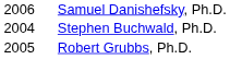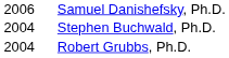Robert Grubbs, Ph.D. | column 1: 2005 -> 2004
